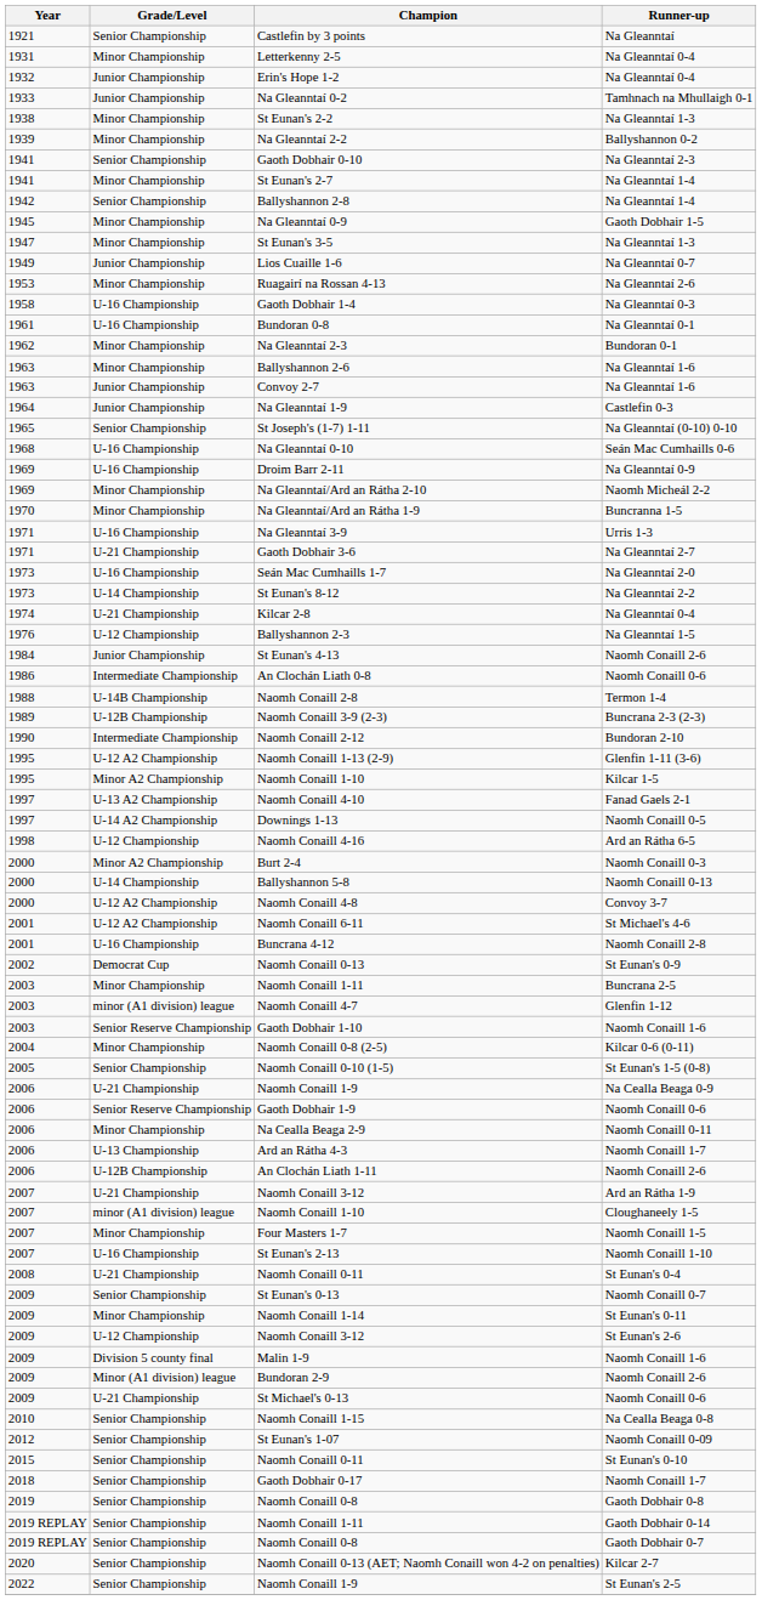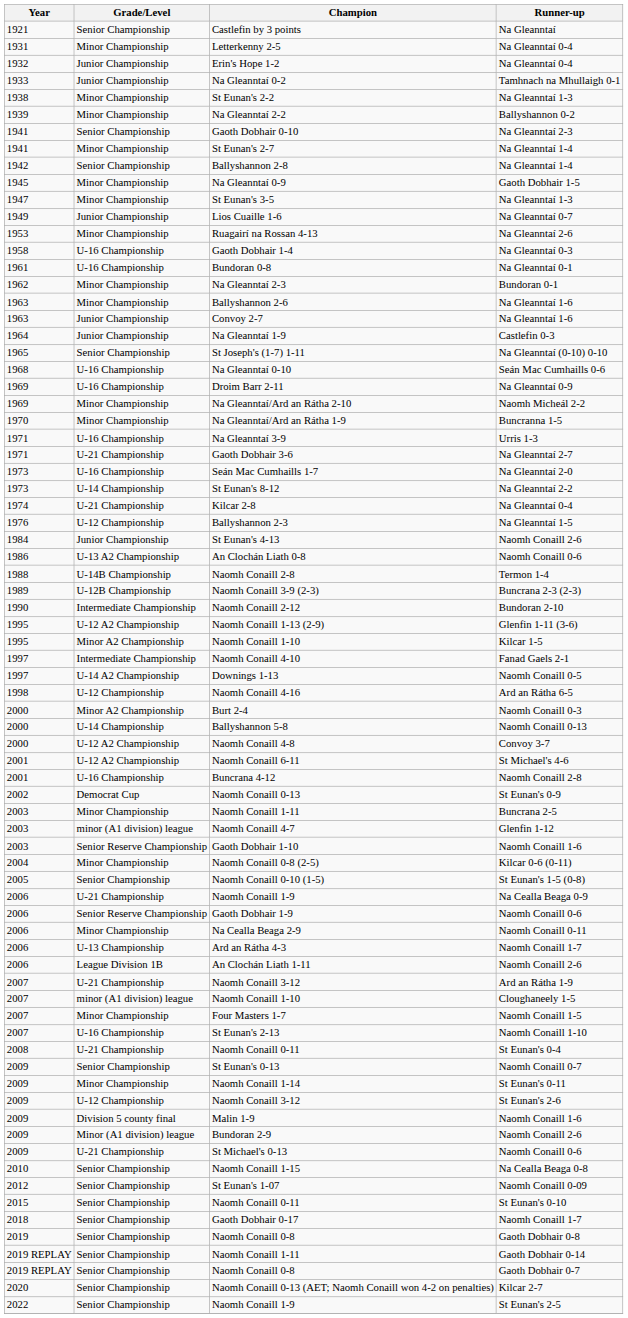An Clochán Liath 0-8 | Grade/Level: Intermediate Championship -> U-13 A2 Championship
Naomh Conaill 4-10 | Grade/Level: U-13 A2 Championship -> Intermediate Championship
An Clochán Liath 1-11 | Grade/Level: U-12B Championship -> League Division 1B
